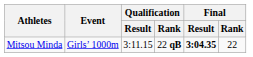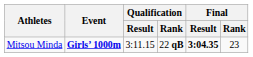Mitsou Minda | Event: normal -> bold
Mitsou Minda | Final / Rank: 22 -> 23
